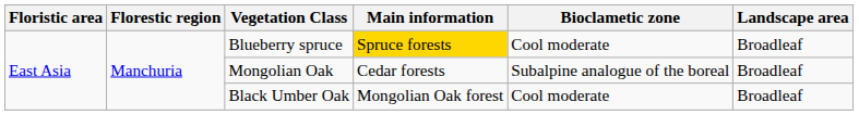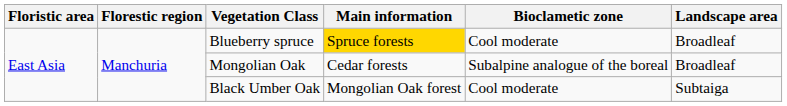Black Umber Oak | Landscape area: Broadleaf -> Subtaiga
